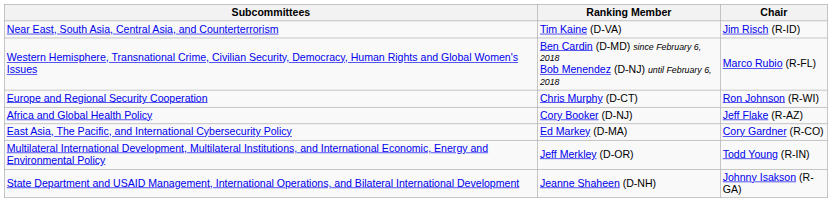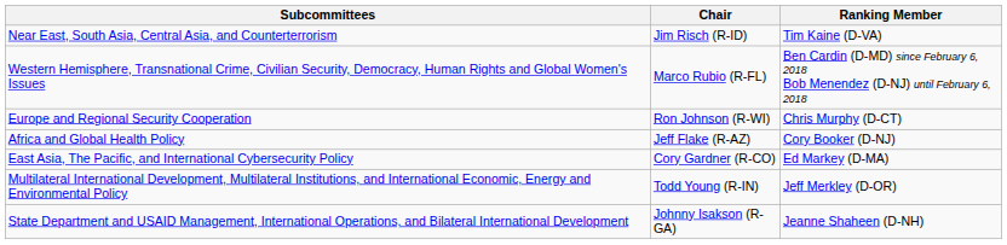columns swapped: Chair <-> Ranking Member
